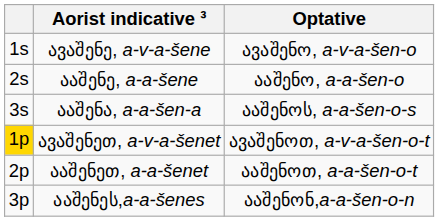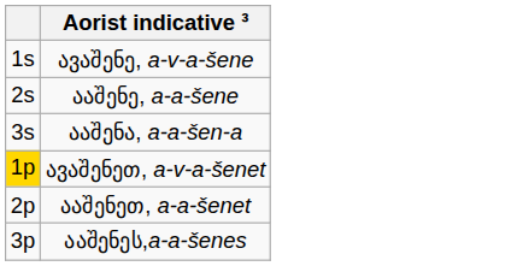- column: Optative | ავაშენო, a-v-a-šen-o | ააშენო, a-a-šen-o | ააშენოს, a-a-šen-o-s | ავაშენოთ, a-v-a-šen-o-t | ააშენოთ, a-a-šen-o-t | ააშენონ,a-a-šen-o-n
